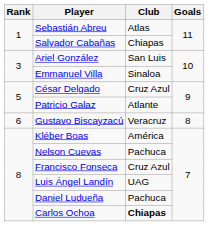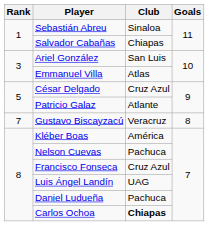Sebastián Abreu | Club: Atlas -> Sinaloa
Emmanuel Villa | Club: Sinaloa -> Atlas
Gustavo Biscayzacú | Rank: 6 -> 7
